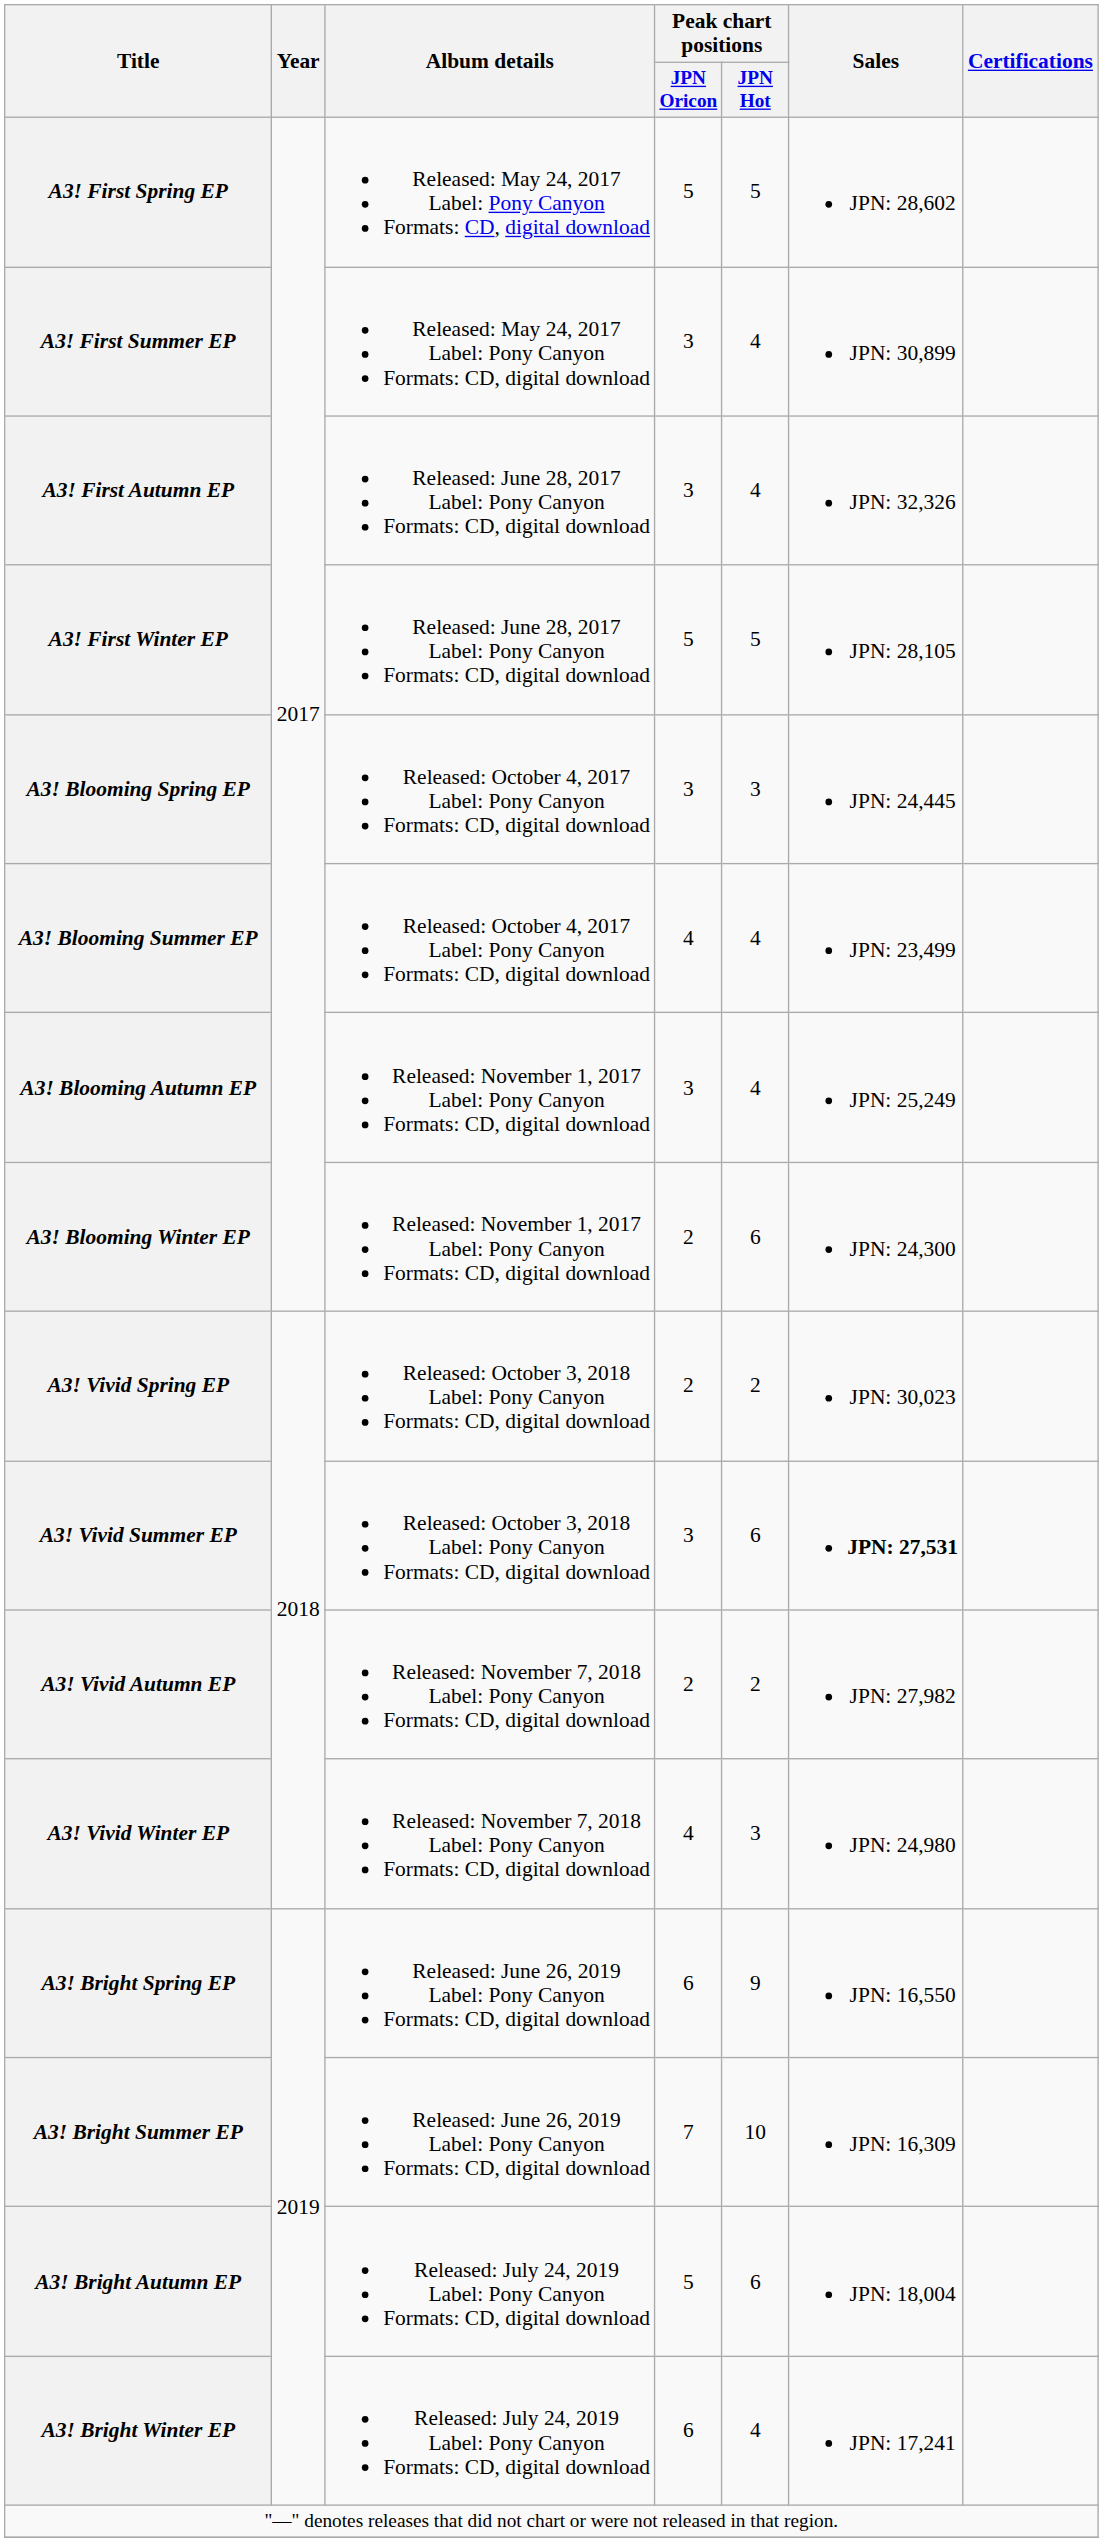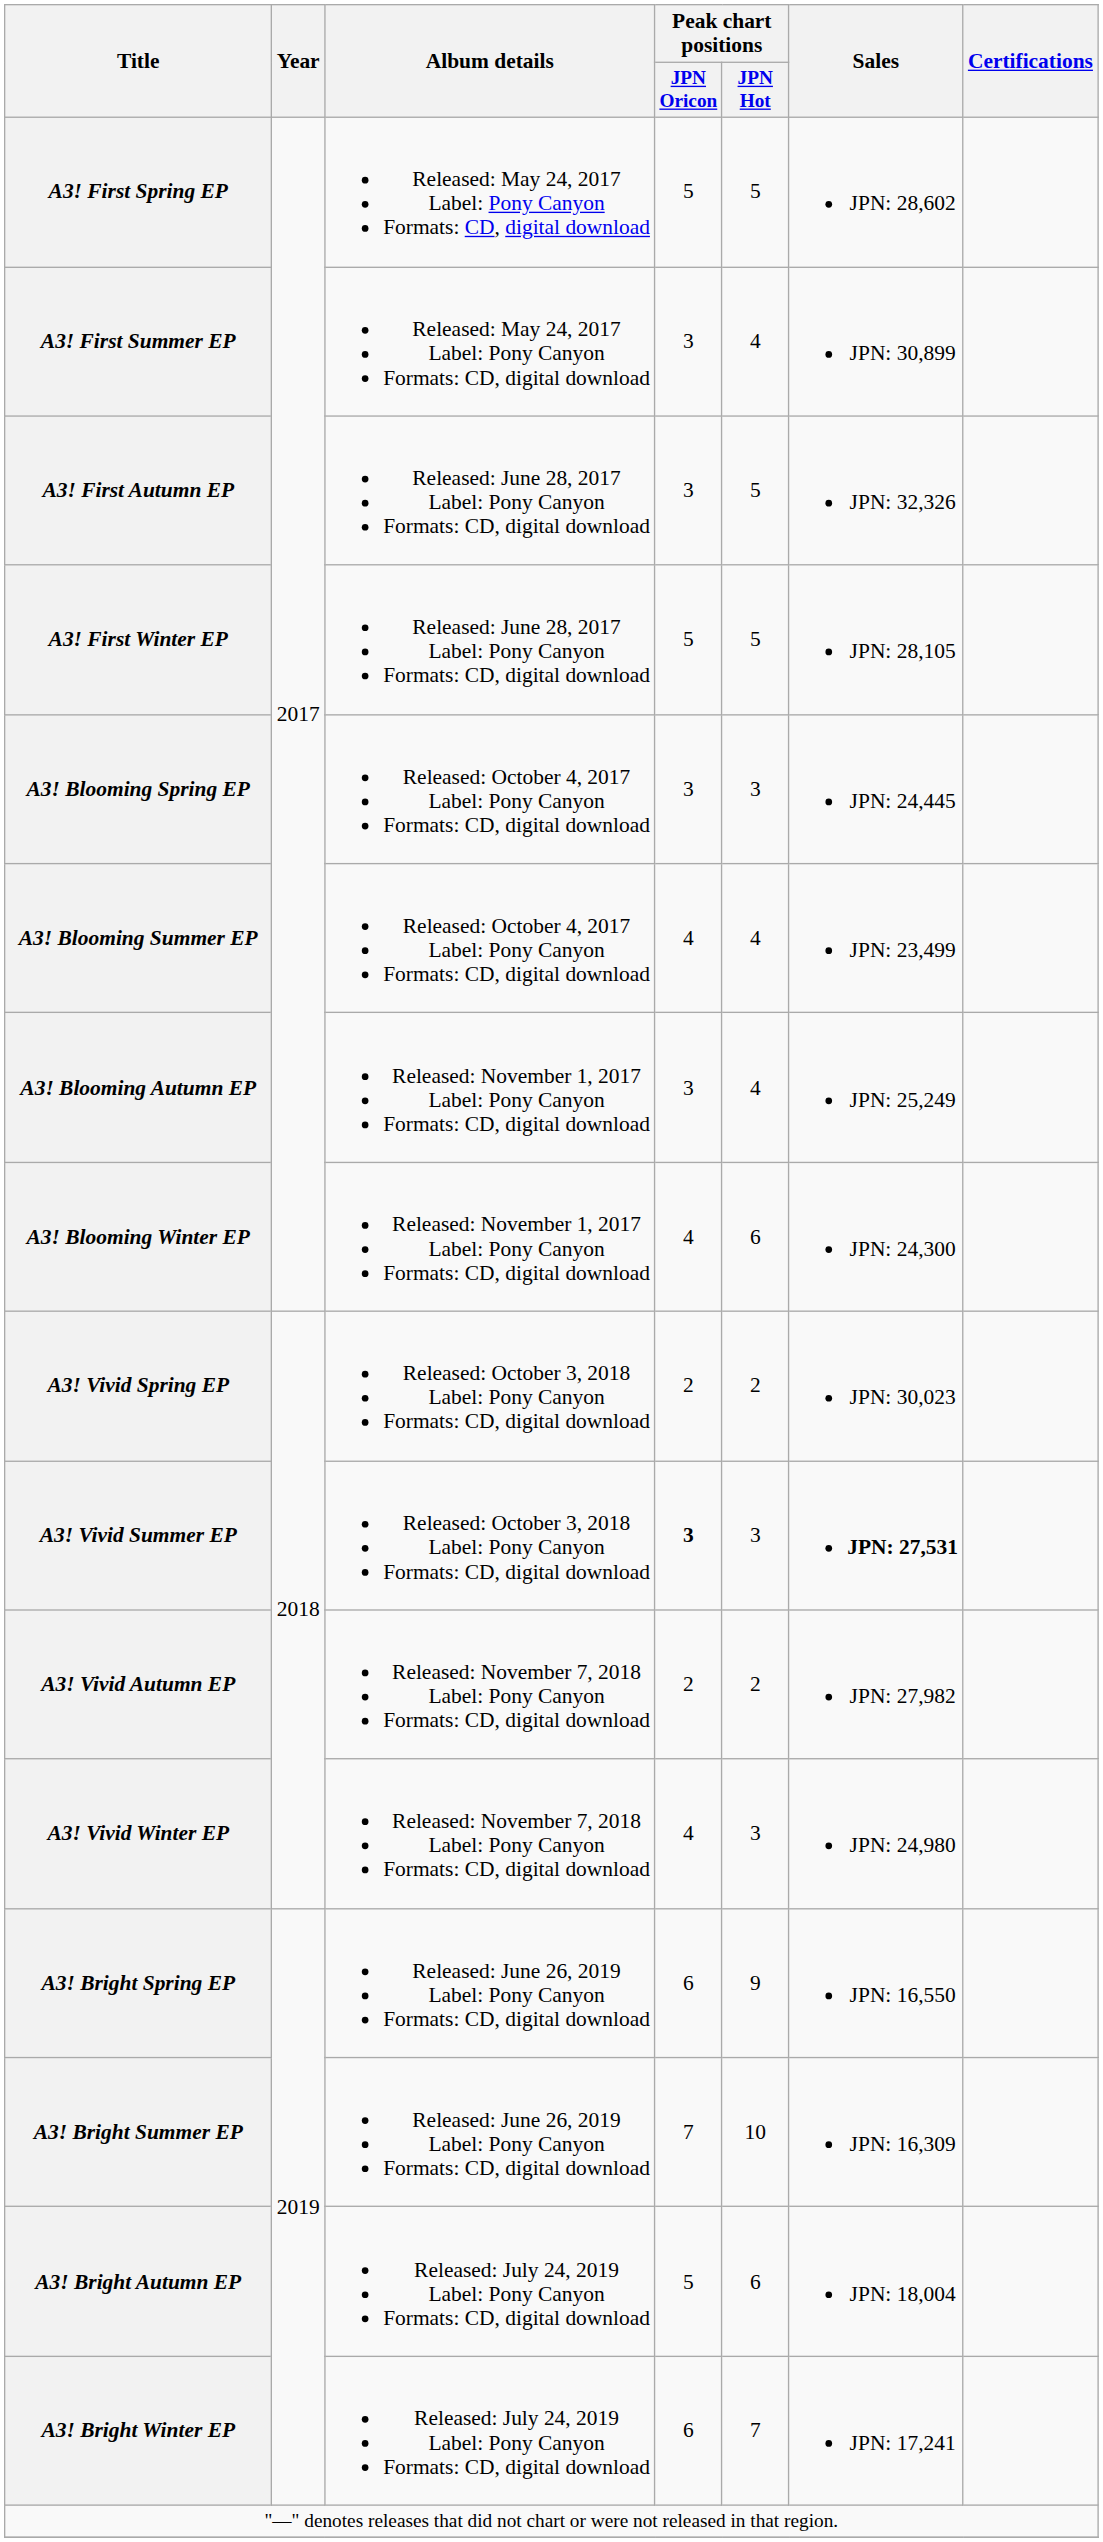A3! First Autumn EP | Peak chart positions / JPN Hot: 4 -> 5
A3! Blooming Winter EP | Peak chart positions / JPN Oricon: 2 -> 4
A3! Vivid Summer EP | Peak chart positions / JPN Oricon: normal -> bold
A3! Vivid Summer EP | Peak chart positions / JPN Hot: 6 -> 3
A3! Bright Winter EP | Peak chart positions / JPN Hot: 4 -> 7
